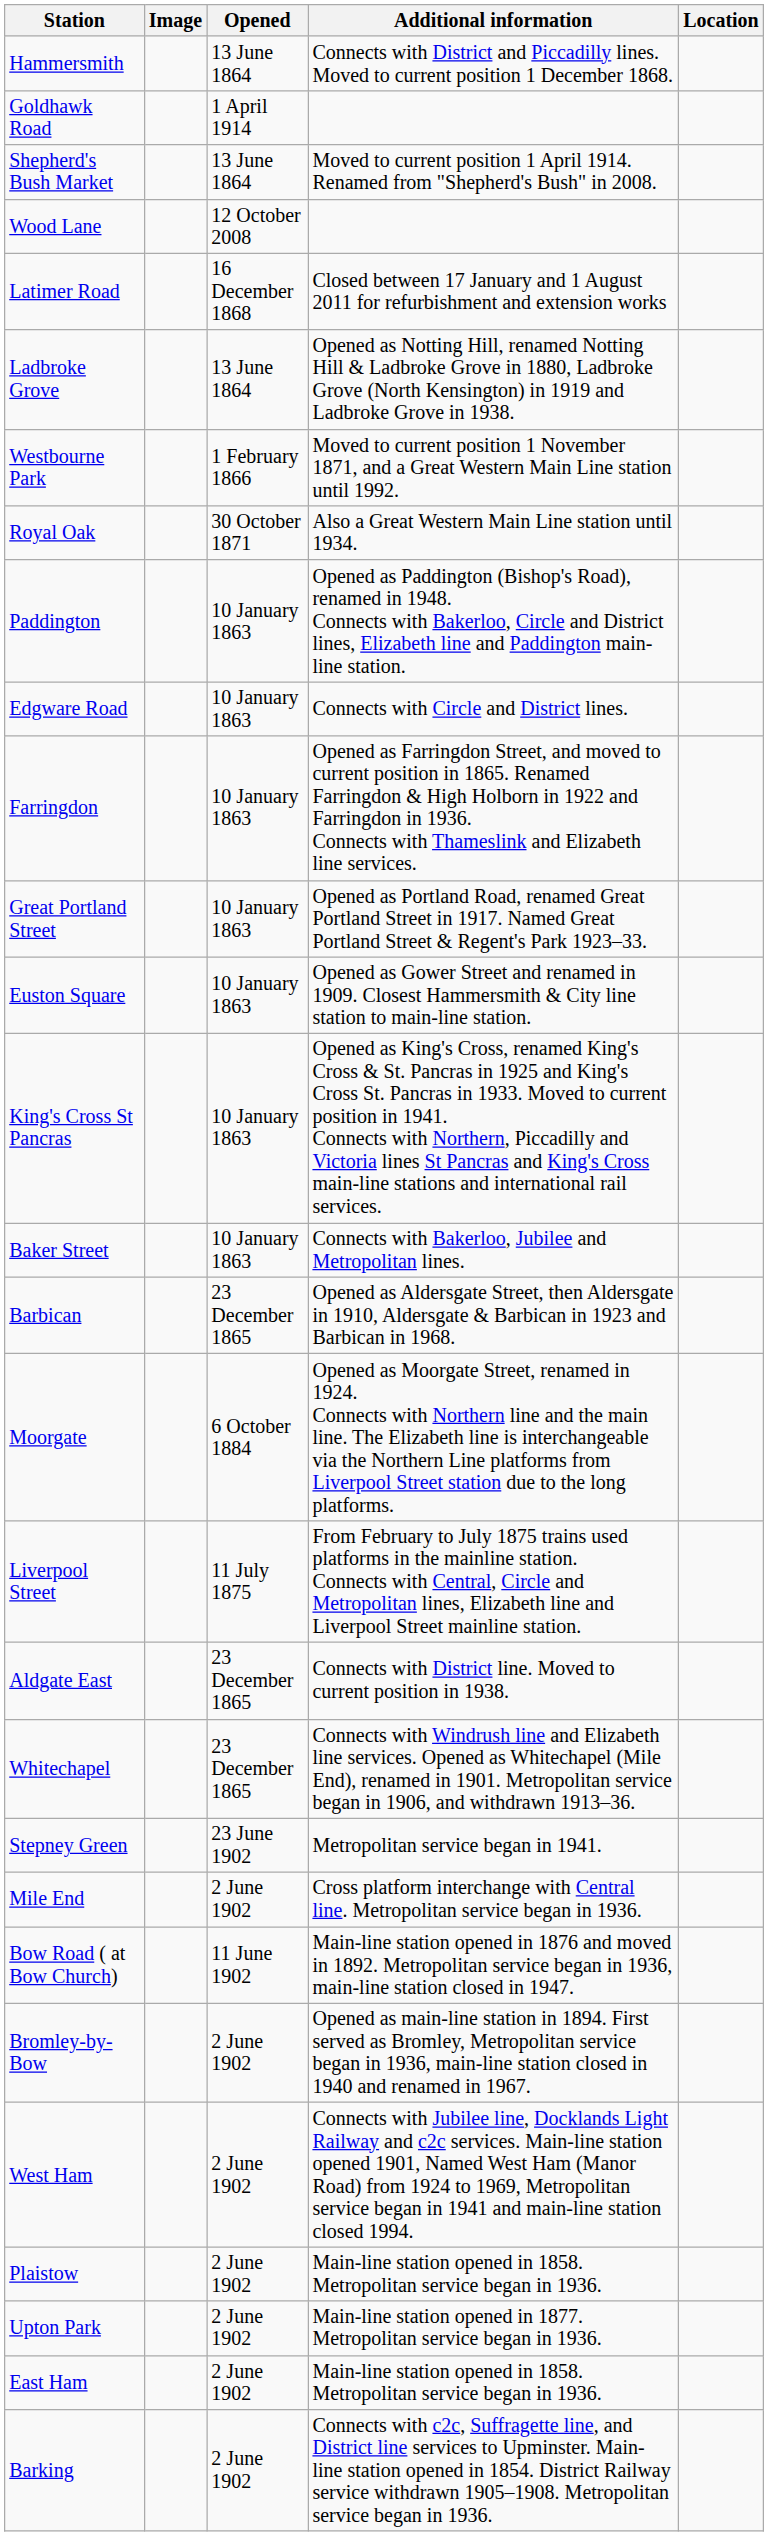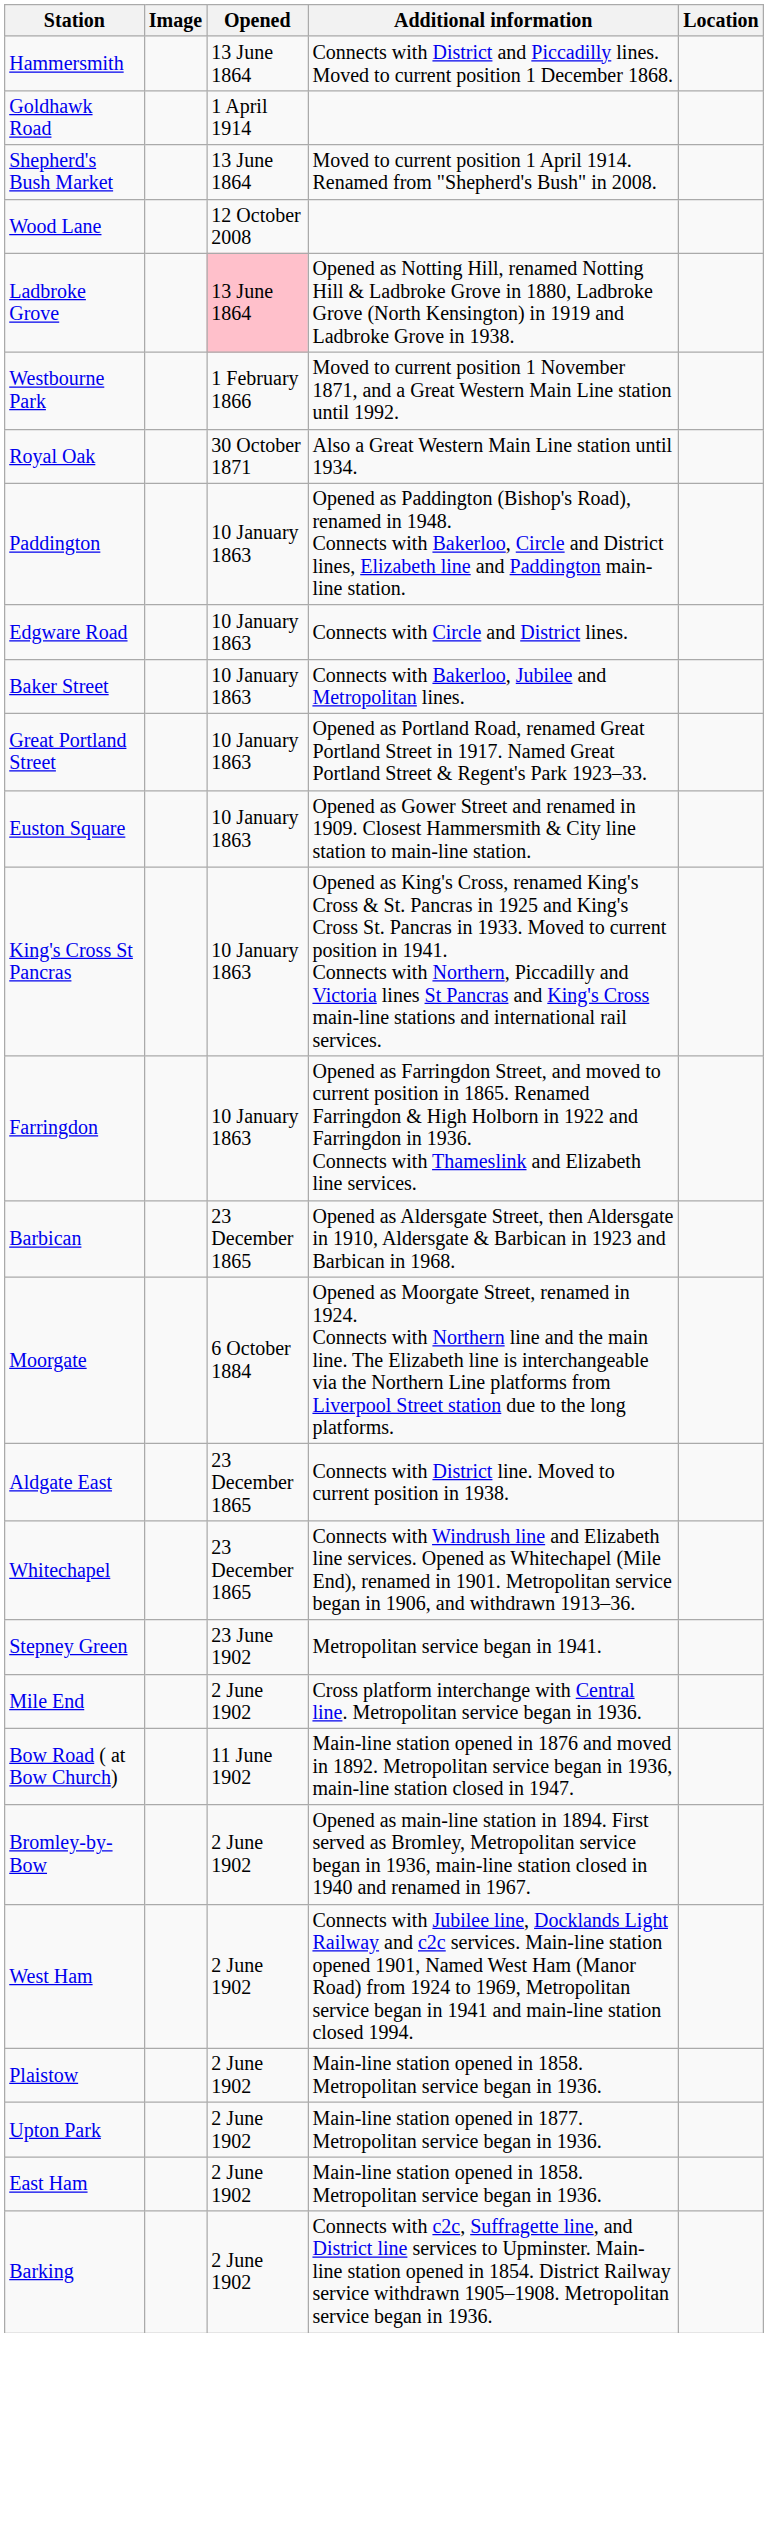- row: Latimer Road | 16 December 1868 | Closed between 17 January and 1 August 2011 for refurbishment and extension works
Ladbroke Grove | Opened: no background -> pink background
rows swapped: Baker Street <-> Farringdon
- row: Liverpool Street | 11 July 1875 | From February to July 1875 trains used platforms in the mainline station. Connects with Central, Circle and Metropolitan lines, Elizabeth line and Liverpool Street mainline station.
